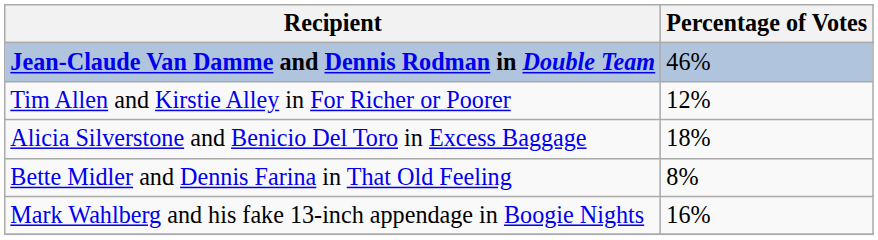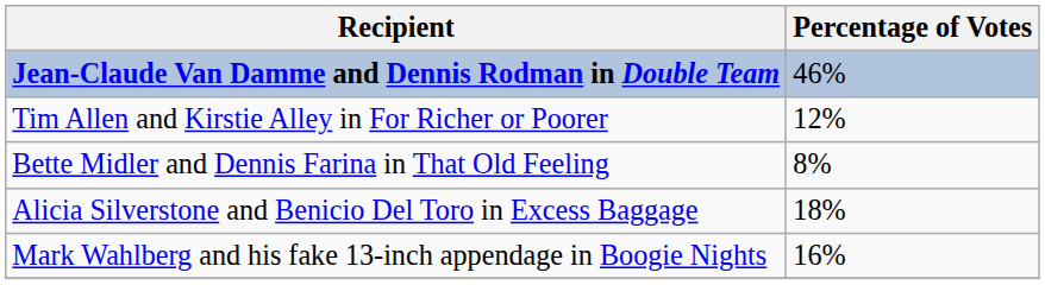rows swapped: Bette Midler and Dennis Farina in That Old Feeling <-> Alicia Silverstone and Benicio Del Toro in Excess Baggage
